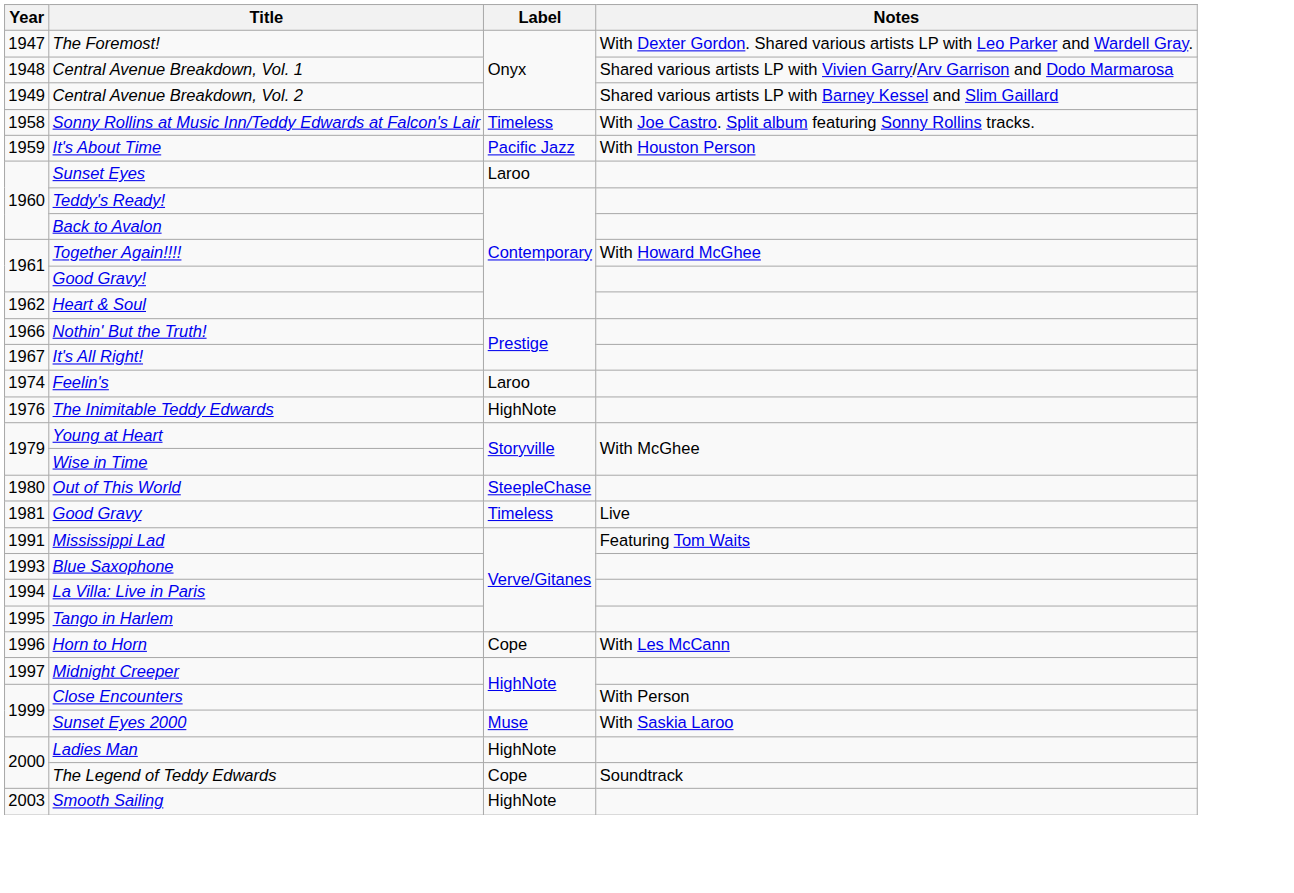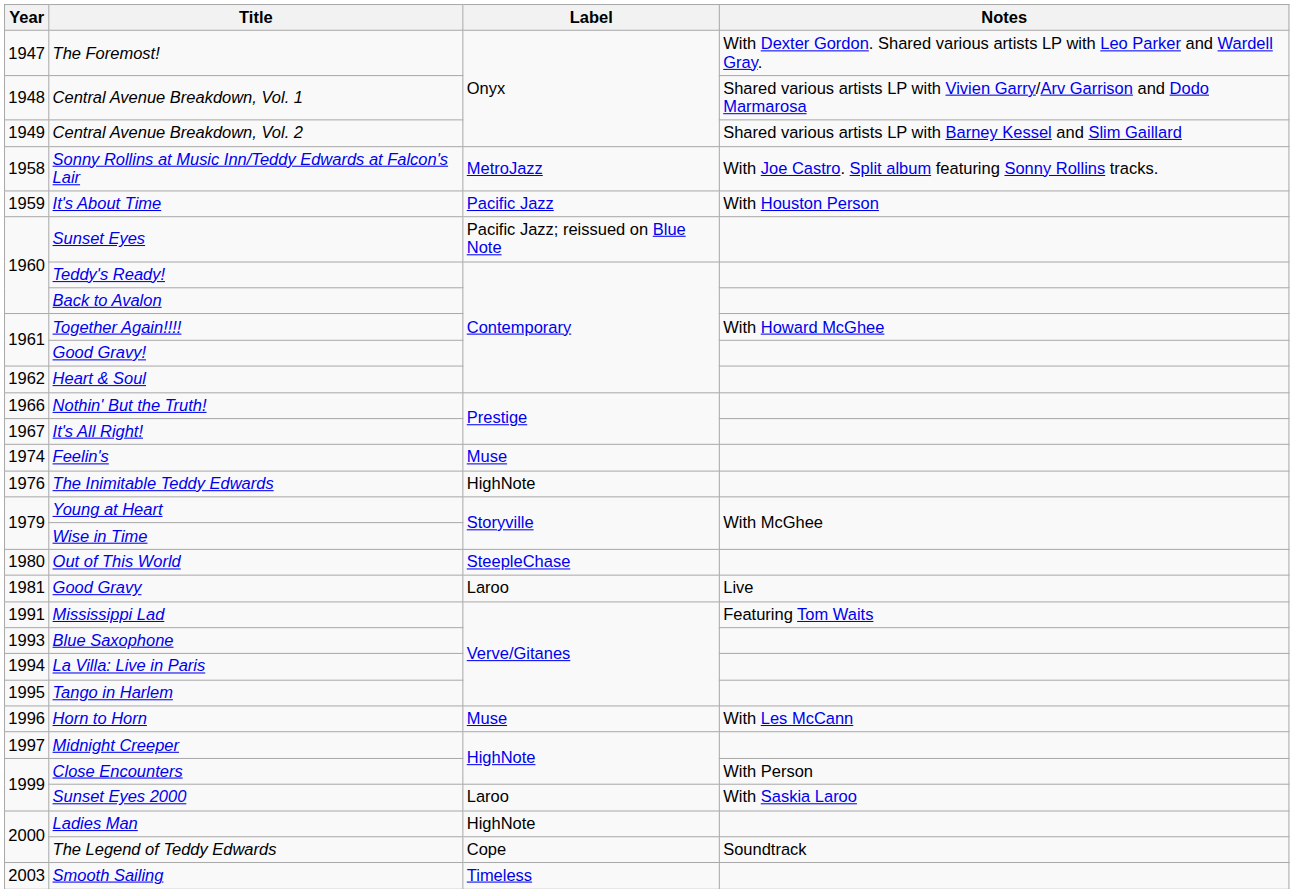Sonny Rollins at Music Inn/Teddy Edwards at Falcon's Lair | Label: Timeless -> MetroJazz
Sunset Eyes | Label: Laroo -> Pacific Jazz; reissued on Blue Note
Feelin's | Label: Laroo -> Muse
Good Gravy | Label: Timeless -> Laroo
Horn to Horn | Label: Cope -> Muse
Sunset Eyes 2000 | Label: Muse -> Laroo
Smooth Sailing | Label: HighNote -> Timeless
